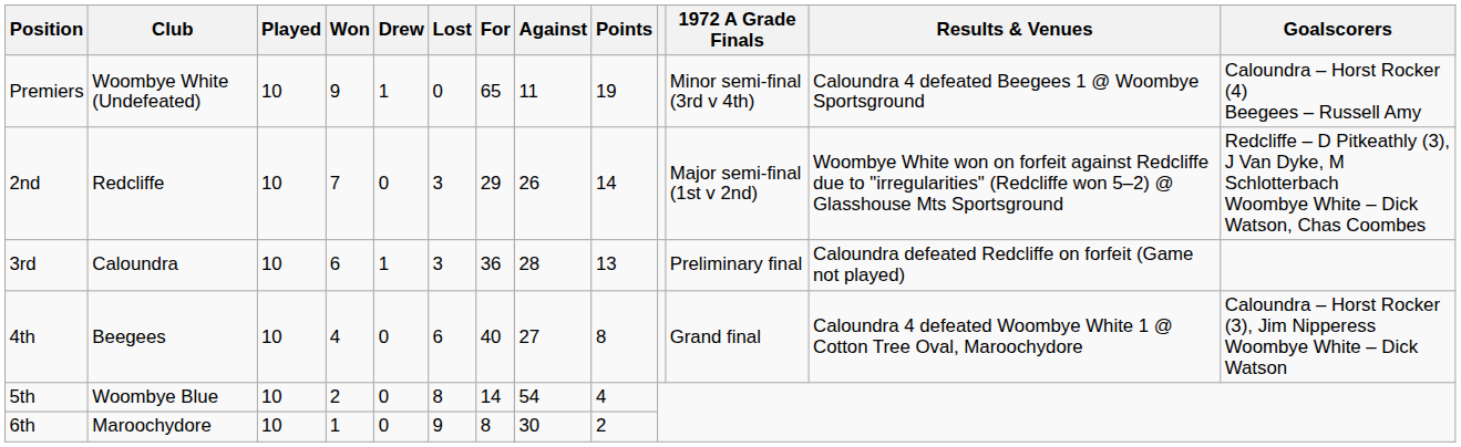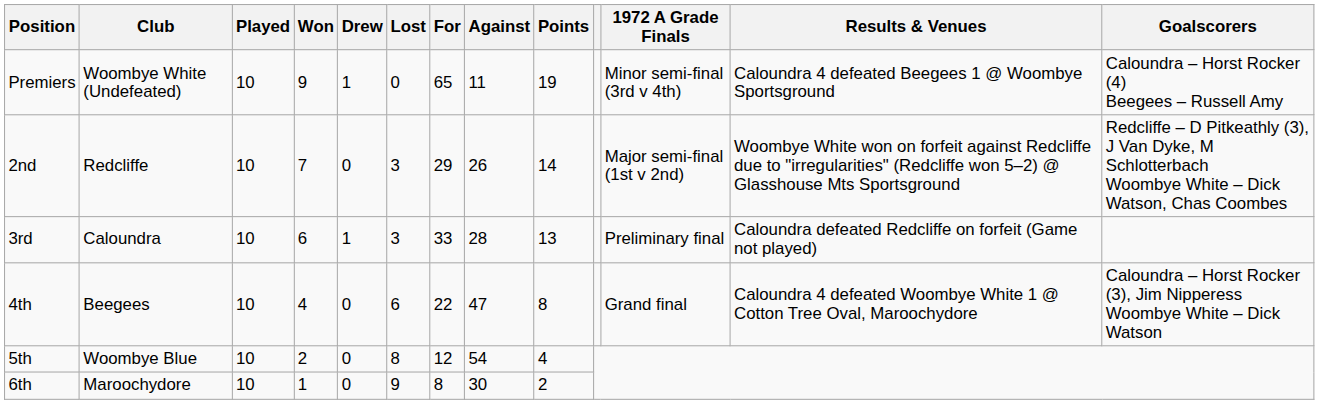3rd | For: 36 -> 33
4th | For: 40 -> 22
4th | Against: 27 -> 47
5th | For: 14 -> 12
